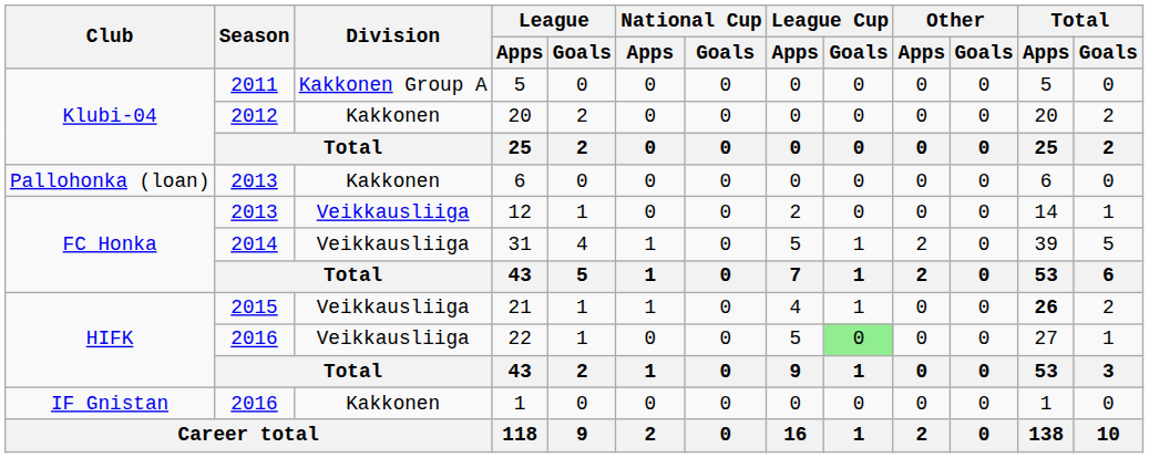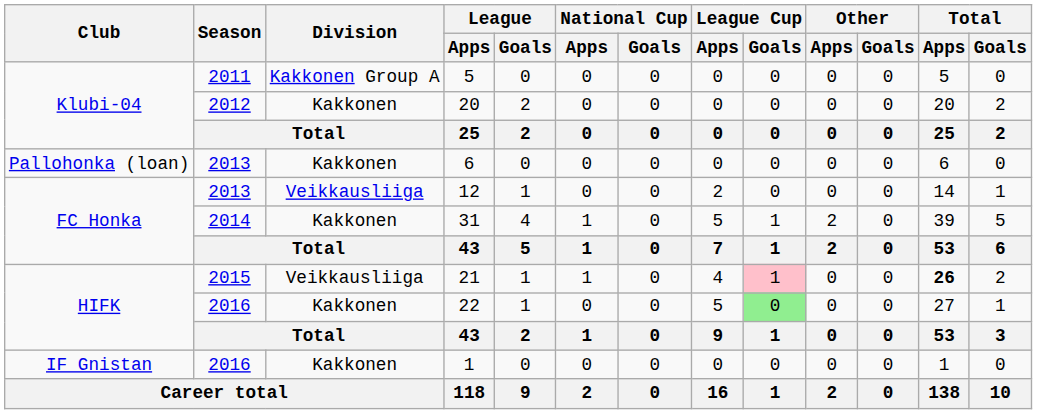31 | Division: Veikkausliiga -> Kakkonen
21 | League Cup / Goals: no background -> pink background
22 | Division: Veikkausliiga -> Kakkonen
